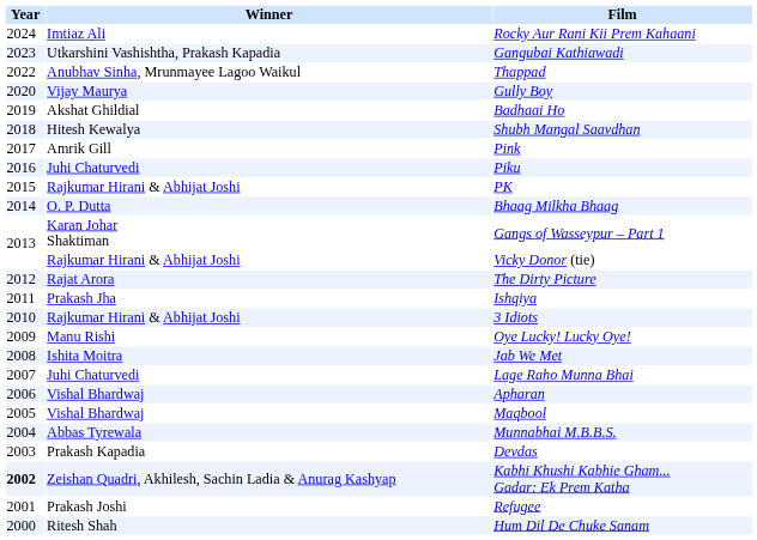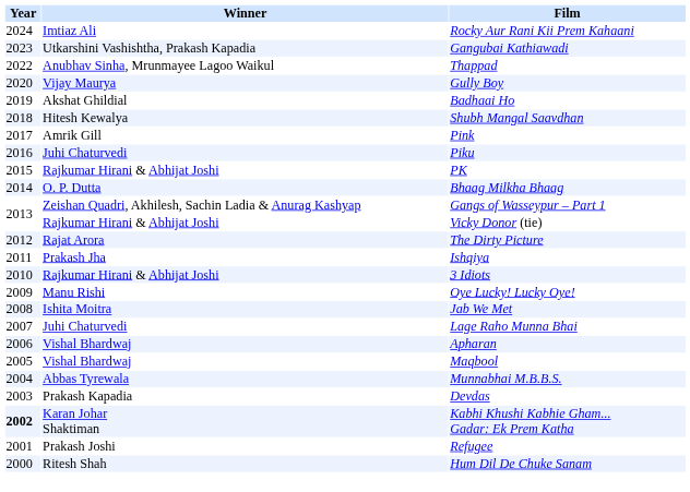Gangs of Wasseypur – Part 1 | Winner: Karan Johar Shaktiman -> Zeishan Quadri, Akhilesh, Sachin Ladia & Anurag Kashyap
Kabhi Khushi Kabhie Gham... Gadar: Ek Prem Katha | Winner: Zeishan Quadri, Akhilesh, Sachin Ladia & Anurag Kashyap -> Karan Johar Shaktiman
